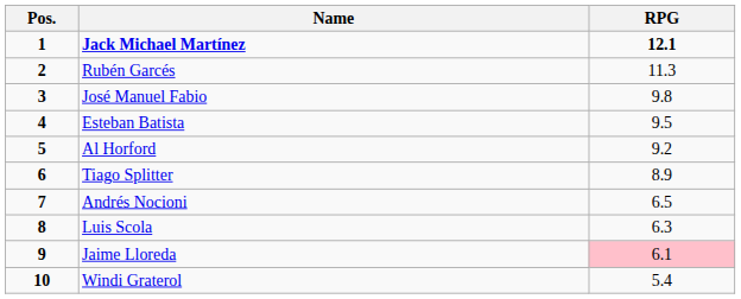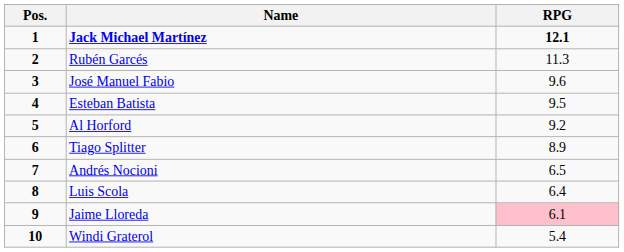José Manuel Fabio | RPG: 9.8 -> 9.6
Luis Scola | RPG: 6.3 -> 6.4
